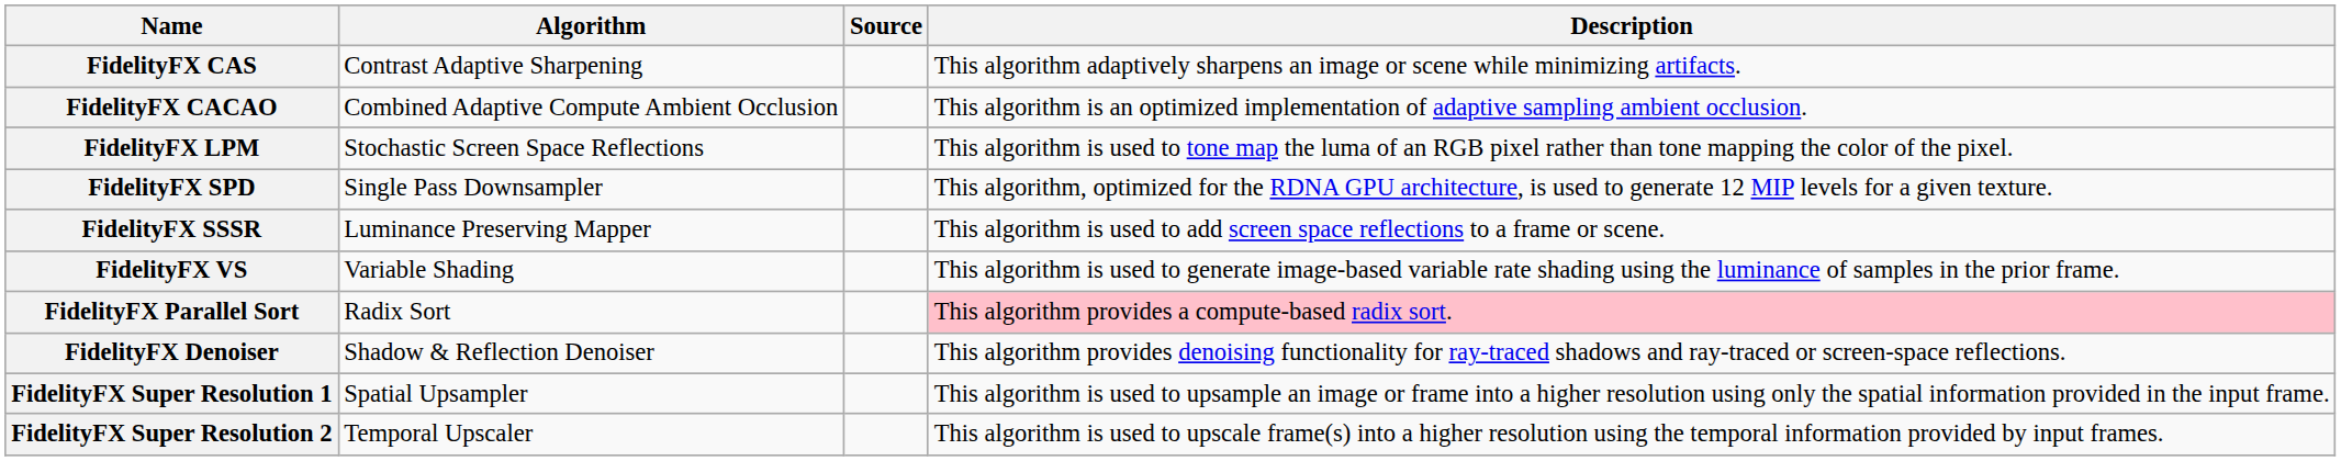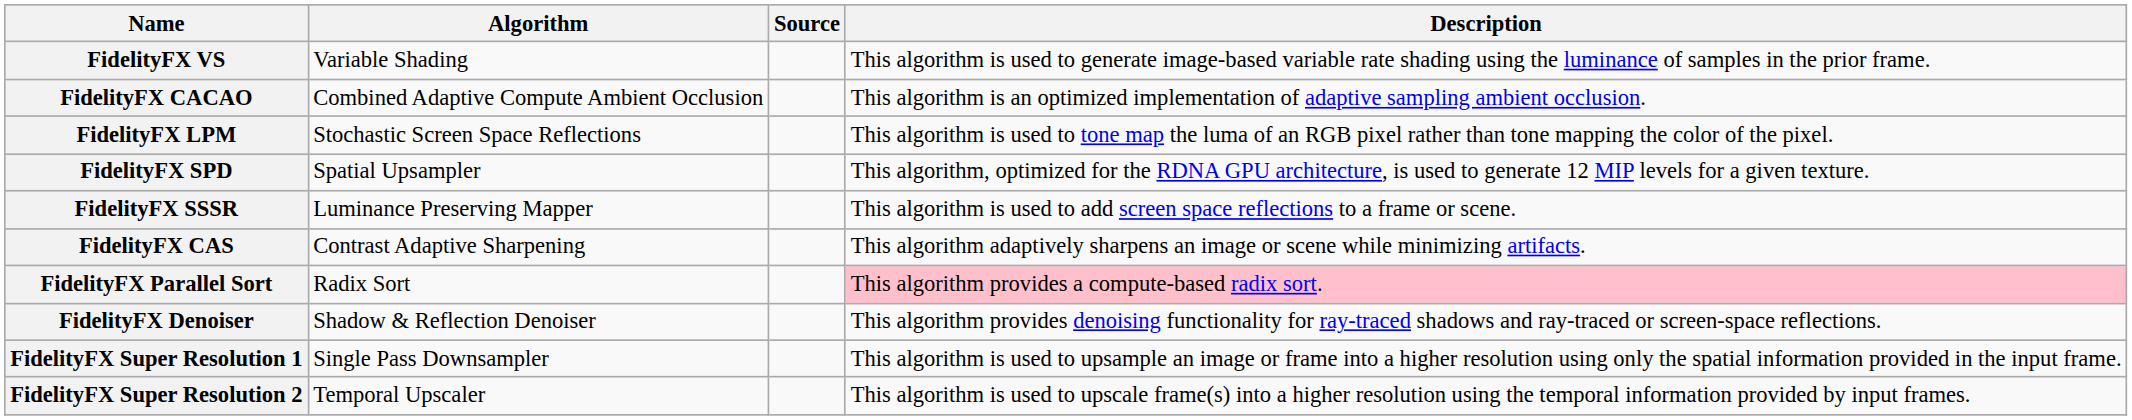rows swapped: FidelityFX CAS <-> FidelityFX VS
FidelityFX SPD | Algorithm: Single Pass Downsampler -> Spatial Upsampler
FidelityFX Super Resolution 1 | Algorithm: Spatial Upsampler -> Single Pass Downsampler
